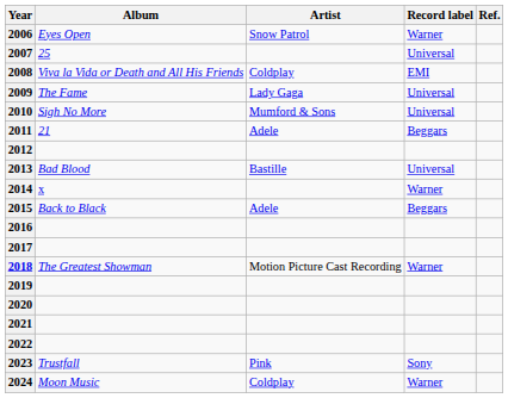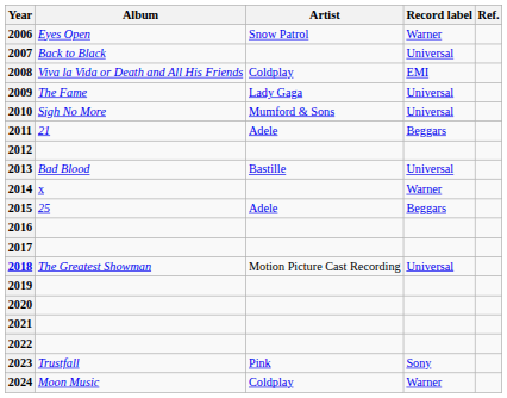2007 | Album: 25 -> Back to Black
2015 | Album: Back to Black -> 25
2018 | Record label: Warner -> Universal
